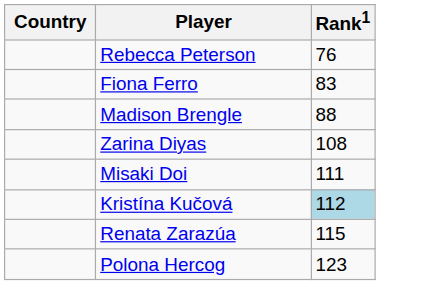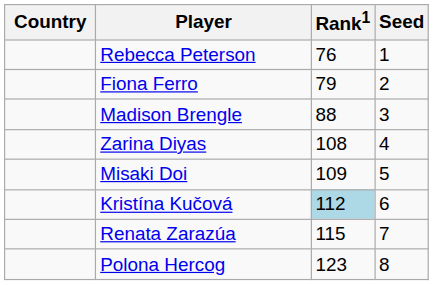+ column: Seed | 1 | 2 | 3 | 4 | 5 | 6 | 7 | 8
Fiona Ferro | Rank1: 83 -> 79
Misaki Doi | Rank1: 111 -> 109
